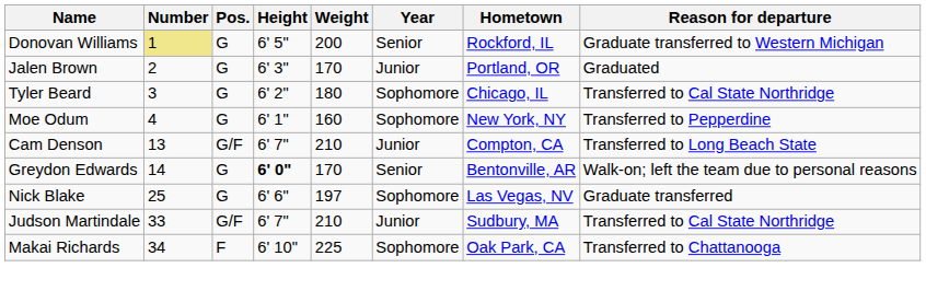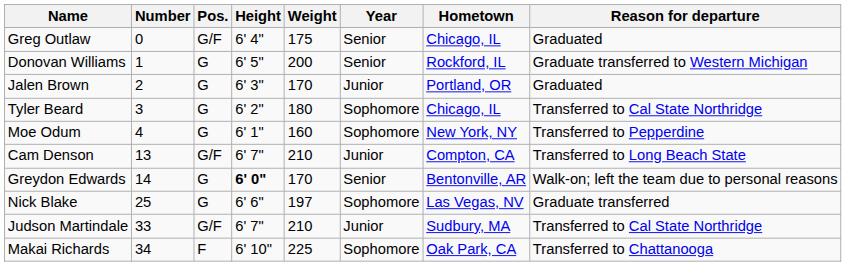+ row: Greg Outlaw | 0 | G/F | 6' 4" | 175 | Senior | Chicago, IL | Graduated
Donovan Williams | Number: khaki background -> no background
